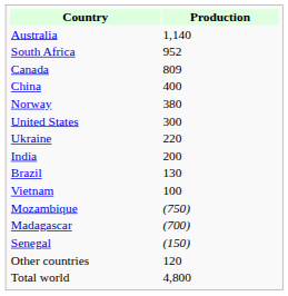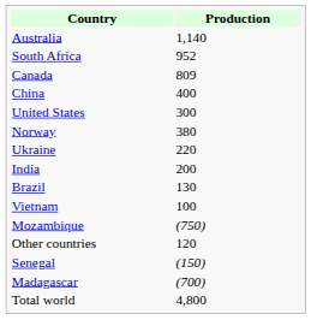rows swapped: Norway <-> United States
rows swapped: Madagascar <-> Other countries
